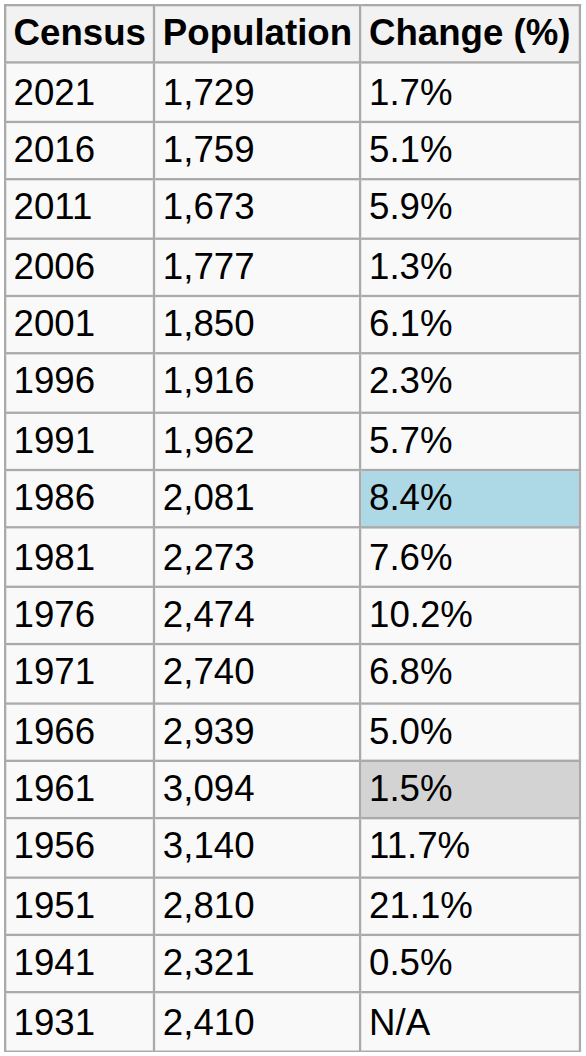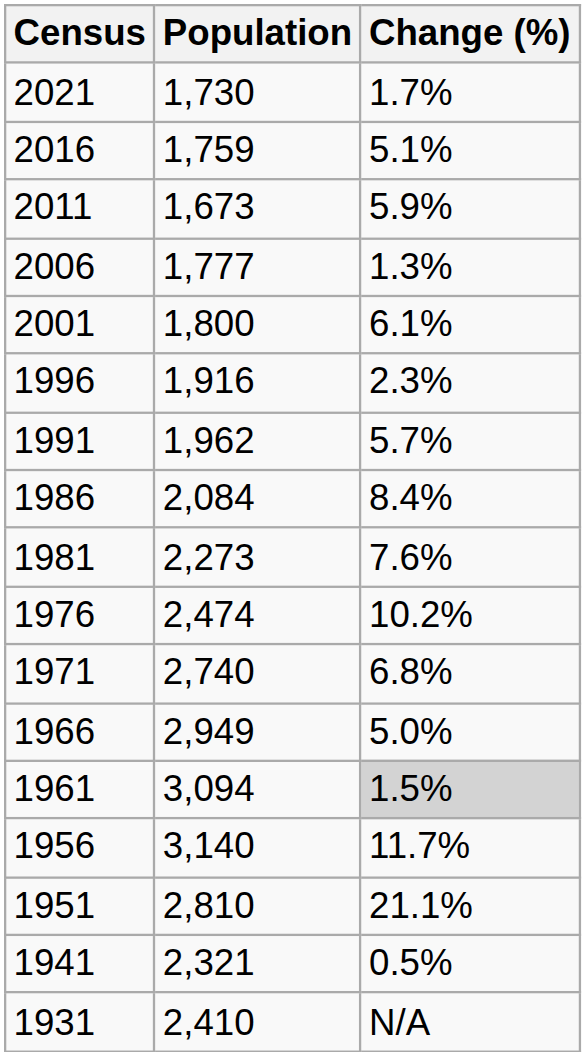2021 | Population: 1,729 -> 1,730
2001 | Population: 1,850 -> 1,800
1986 | Population: 2,081 -> 2,084
1986 | Change (%): lightblue background -> no background
1966 | Population: 2,939 -> 2,949
